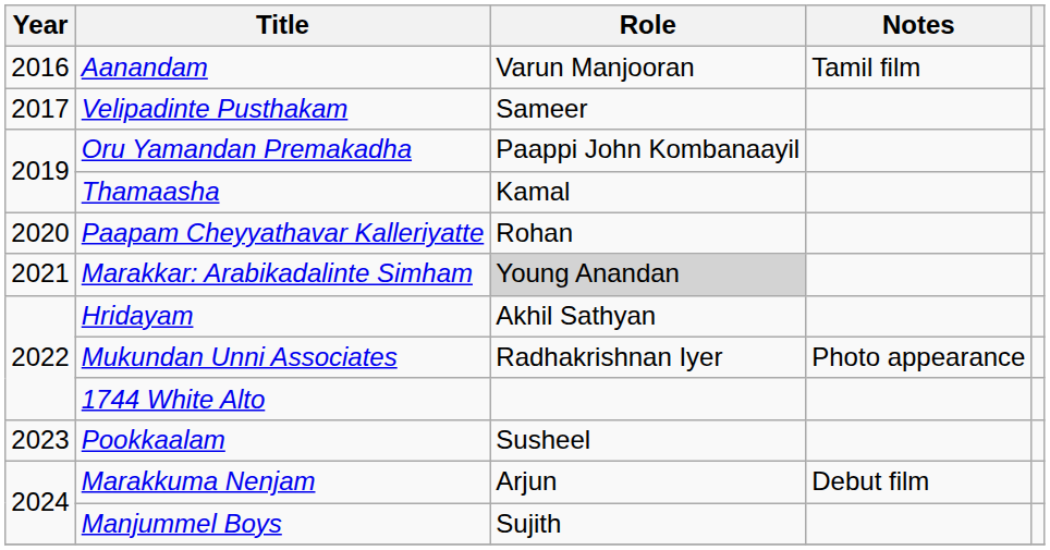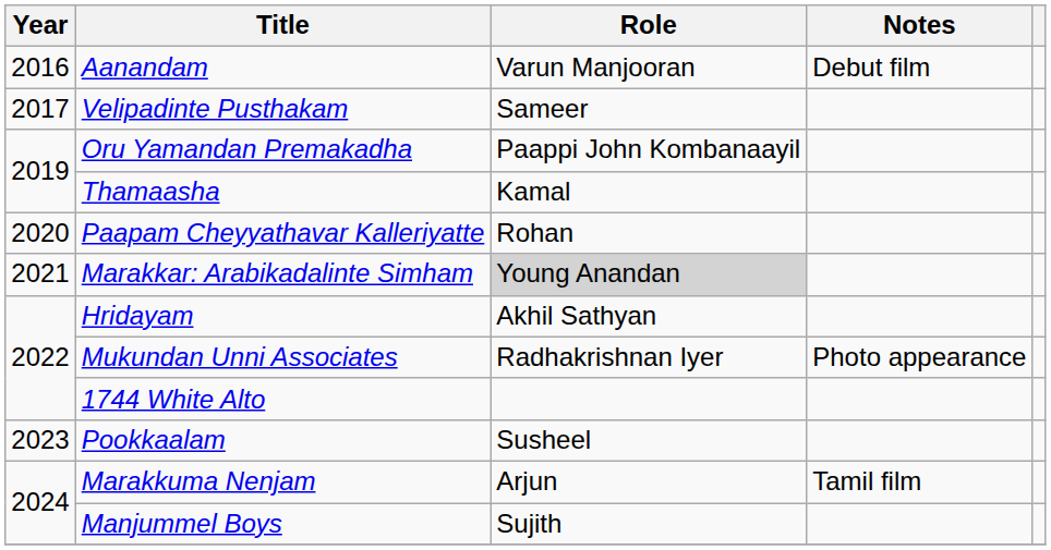Aanandam | Notes: Tamil film -> Debut film
Marakkuma Nenjam | Notes: Debut film -> Tamil film
